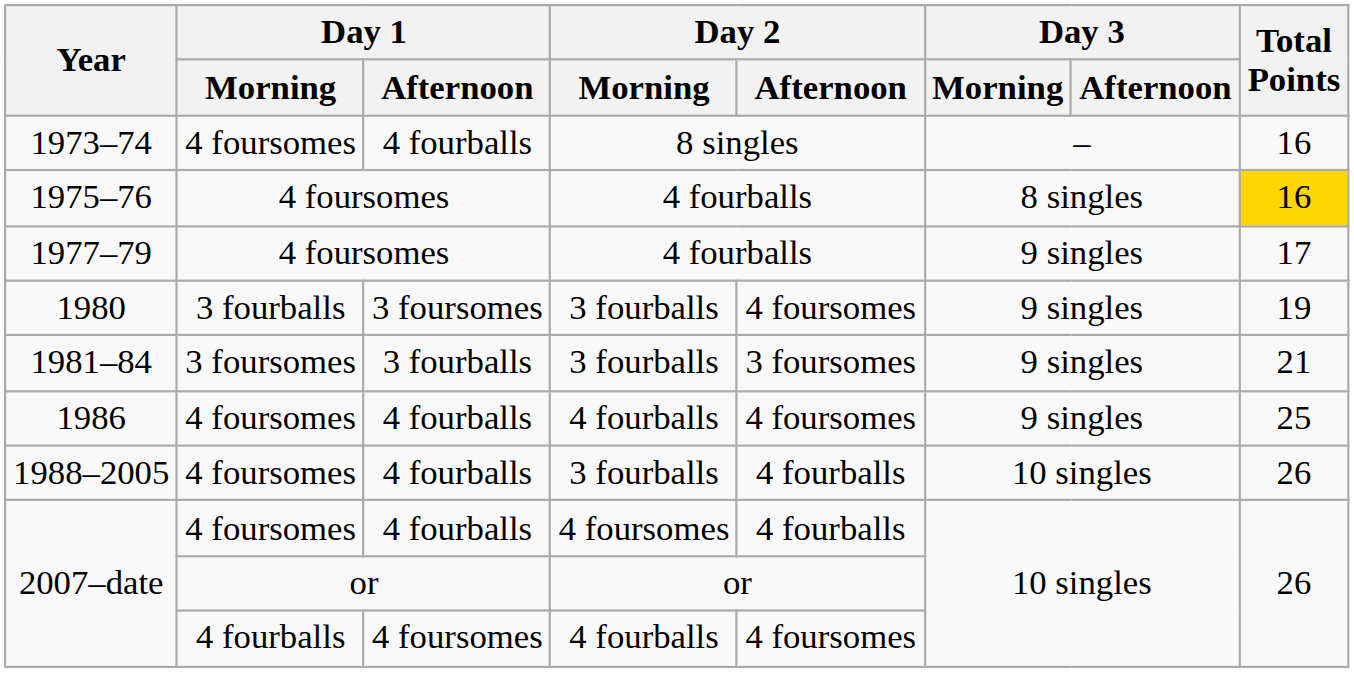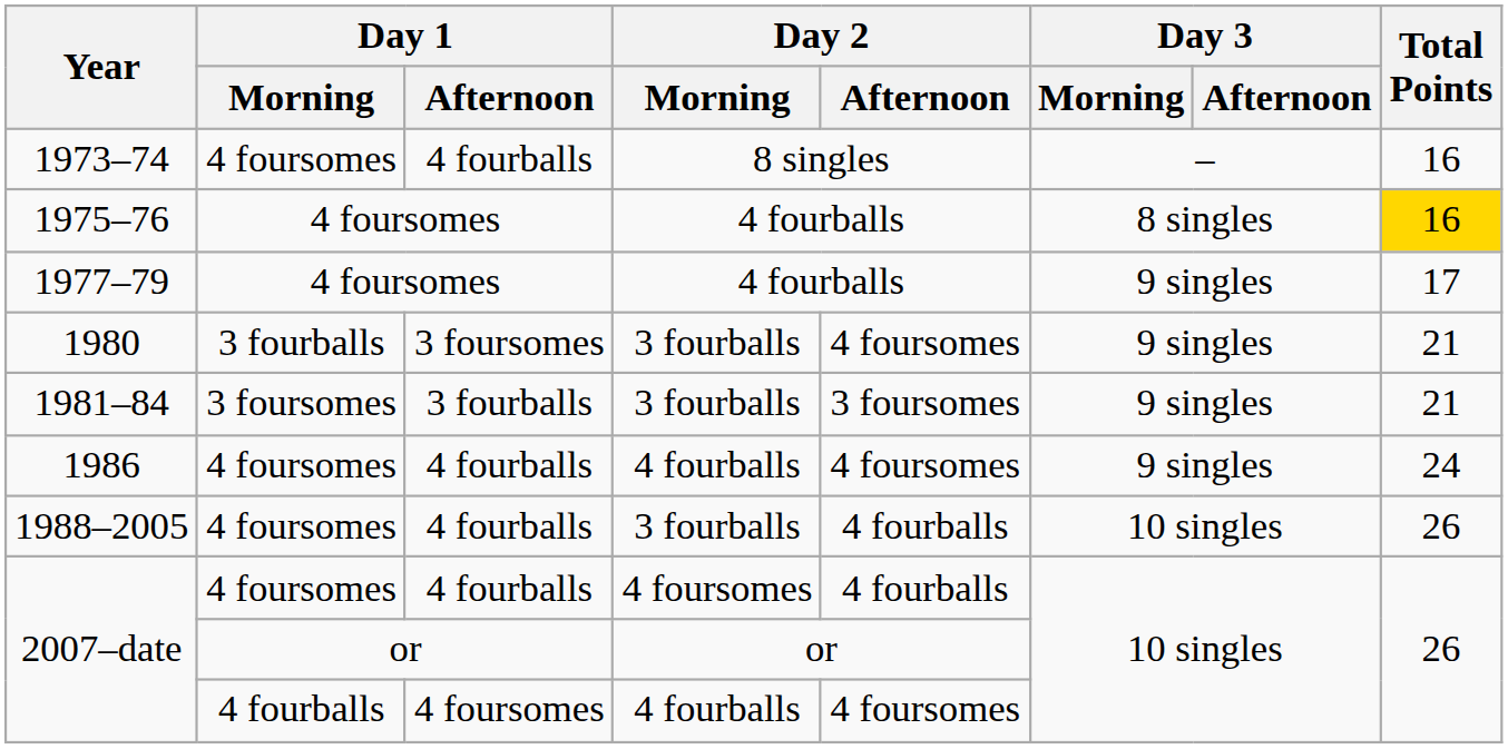1980 | Total Points: 19 -> 21
1986 | Total Points: 25 -> 24
